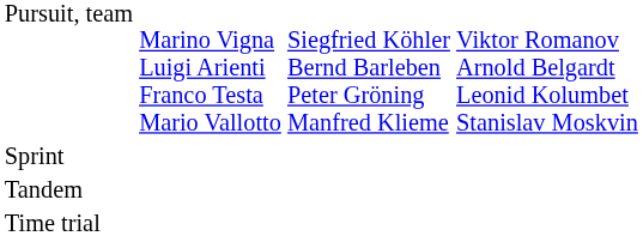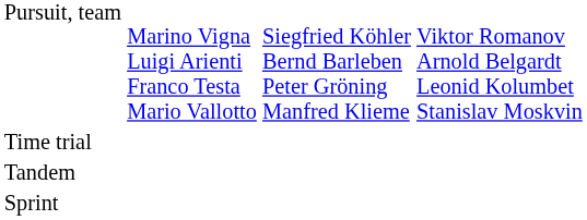rows swapped: Sprint <-> Time trial
